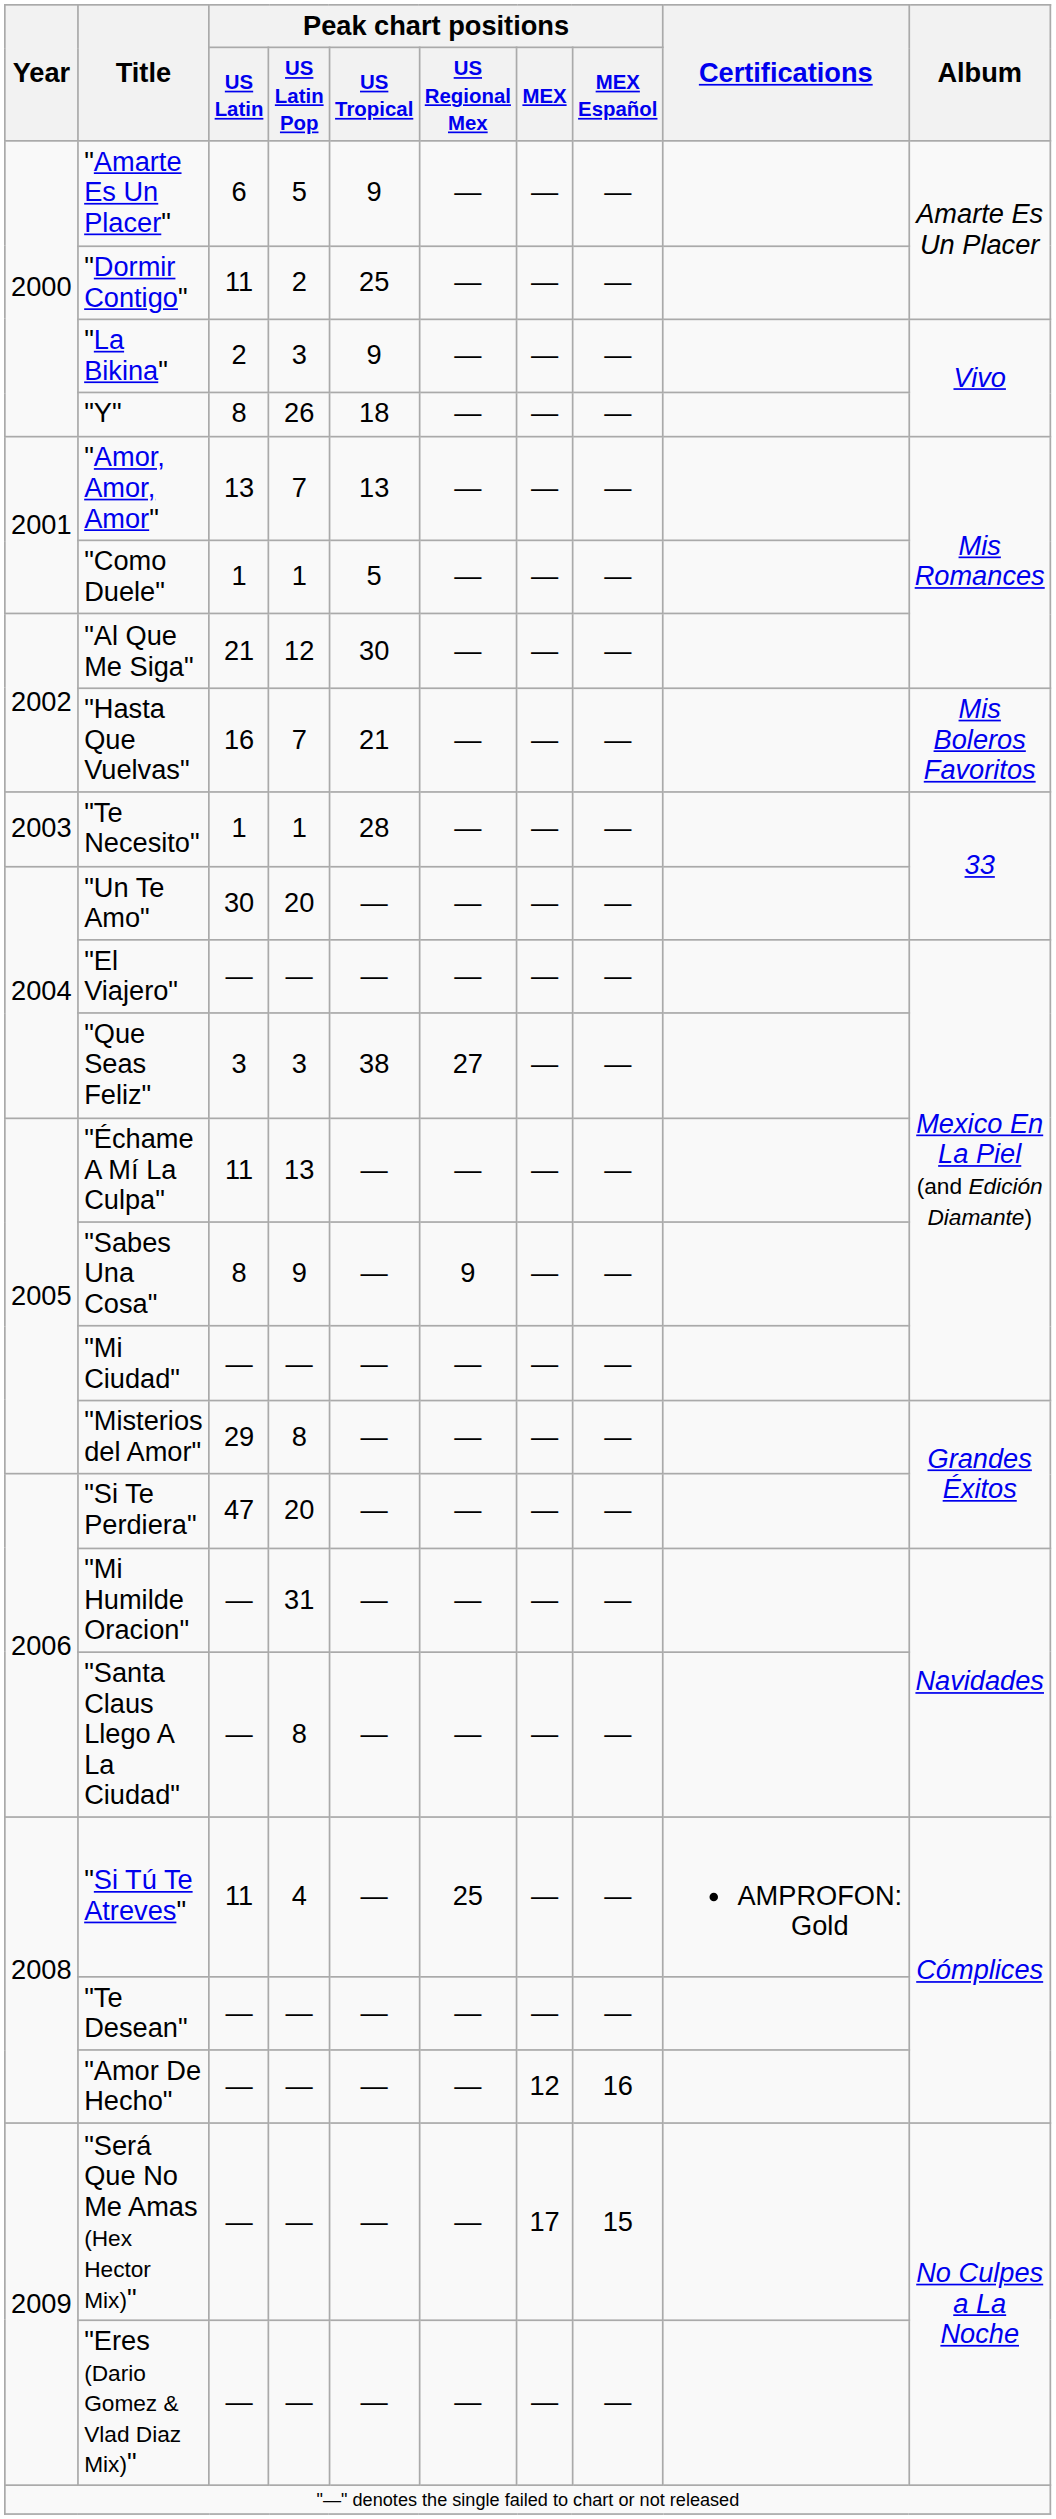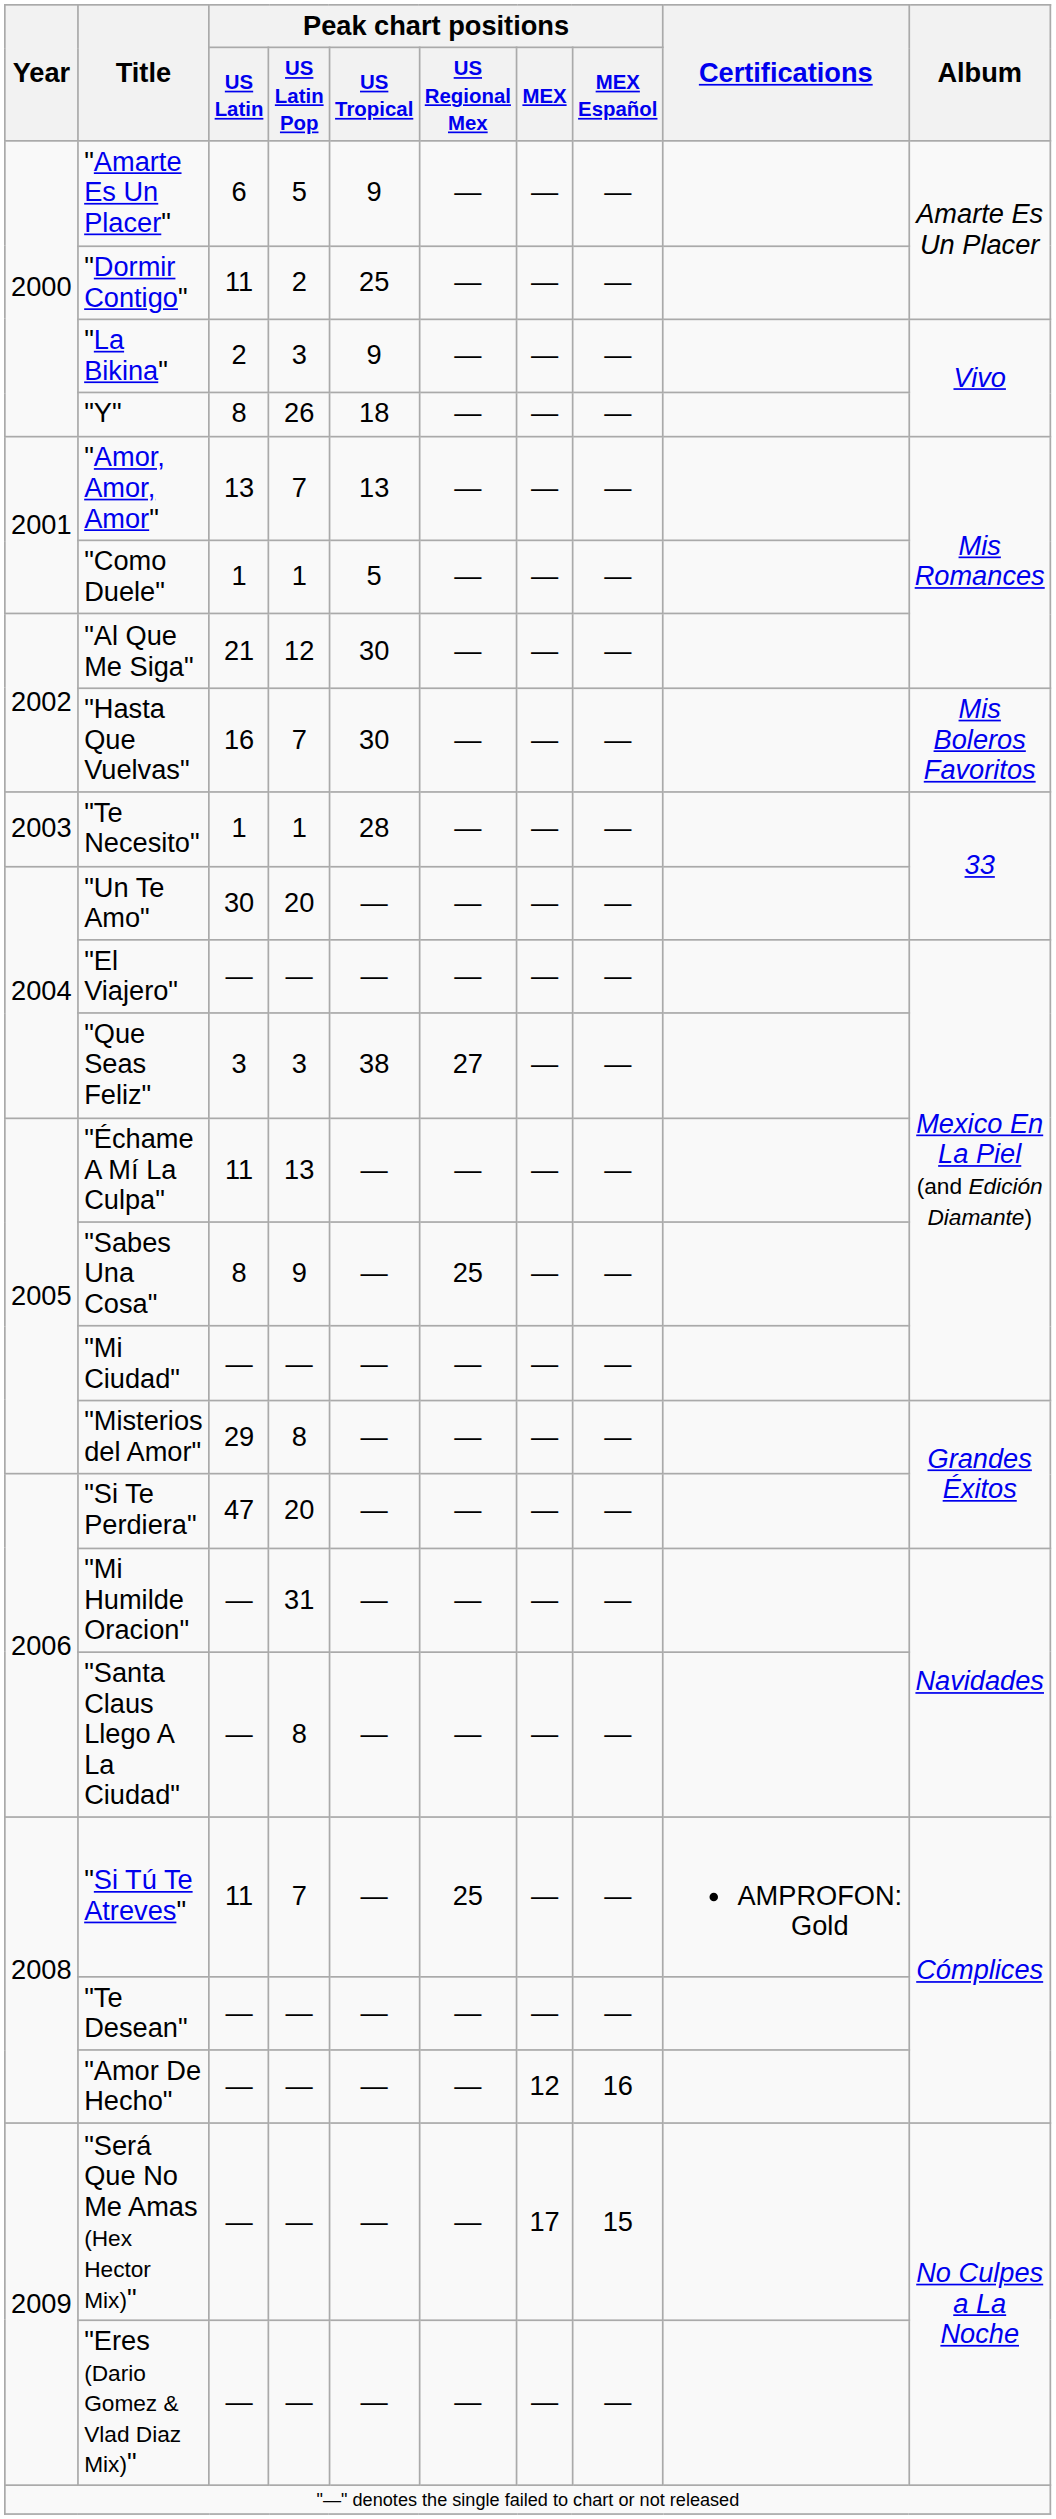"Hasta Que Vuelvas" | Peak chart positions / US Tropical: 21 -> 30
"Sabes Una Cosa" | Peak chart positions / US Regional Mex: 9 -> 25
"Si Tú Te Atreves" | Peak chart positions / US Latin Pop: 4 -> 7
